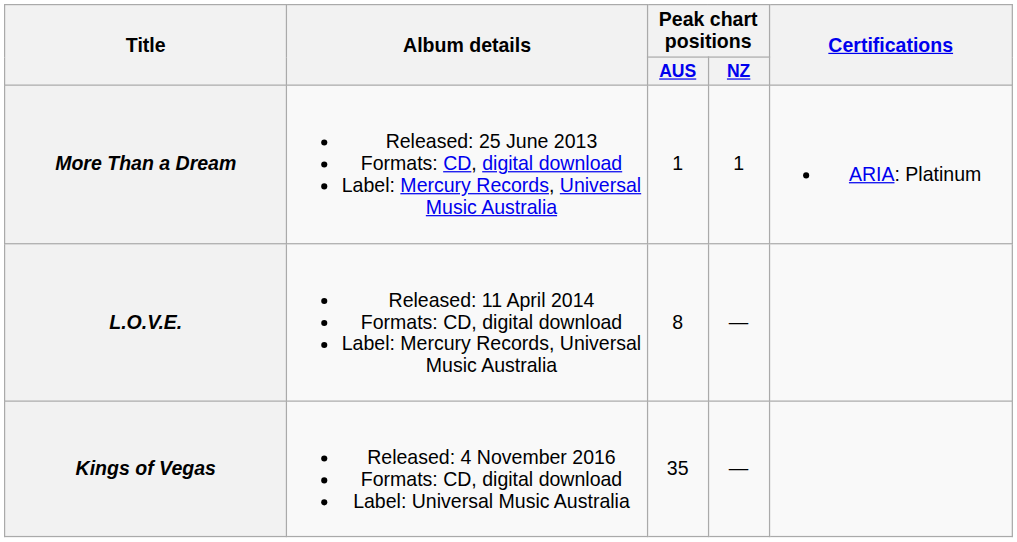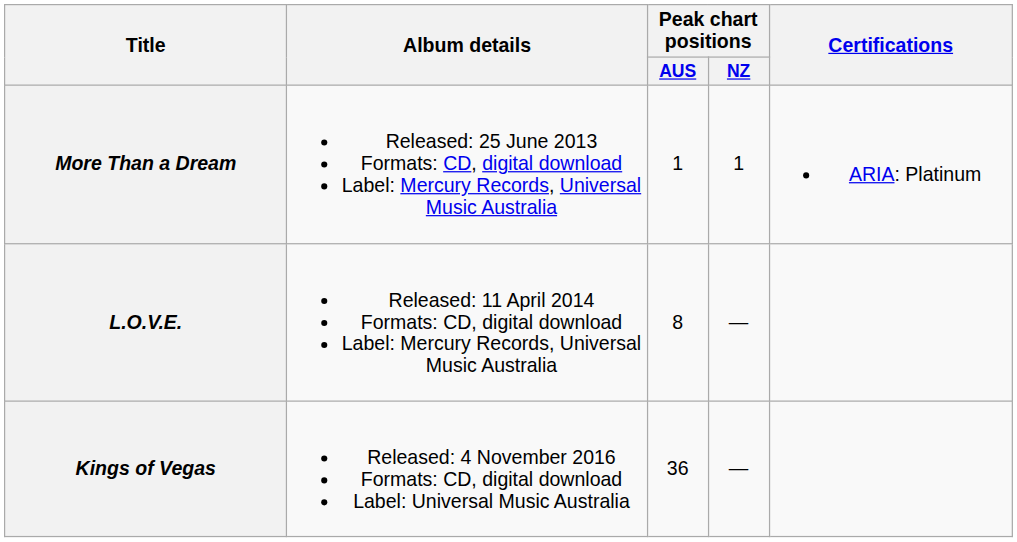Kings of Vegas | Peak chart positions / AUS: 35 -> 36
